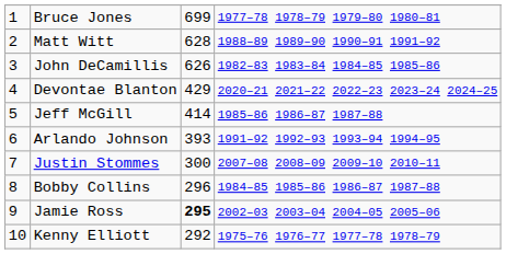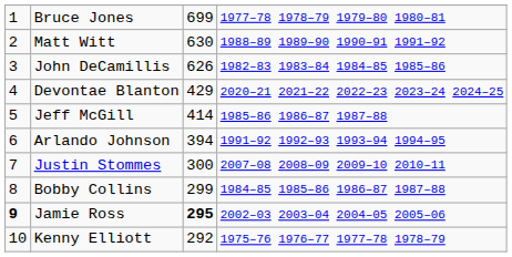Matt Witt | column 3: 628 -> 630
Arlando Johnson | column 3: 393 -> 394
Bobby Collins | column 3: 296 -> 299
Jamie Ross | column 1: normal -> bold
